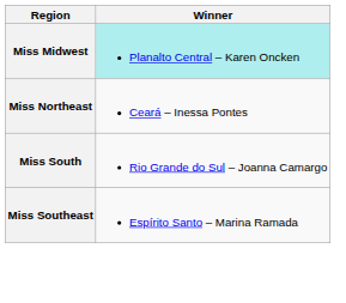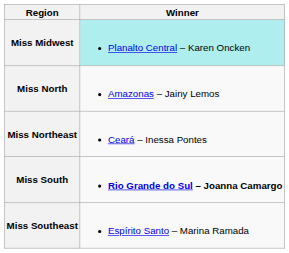+ row: Miss North | Amazonas – Jainy Lemos
Miss South | Winner: normal -> bold
